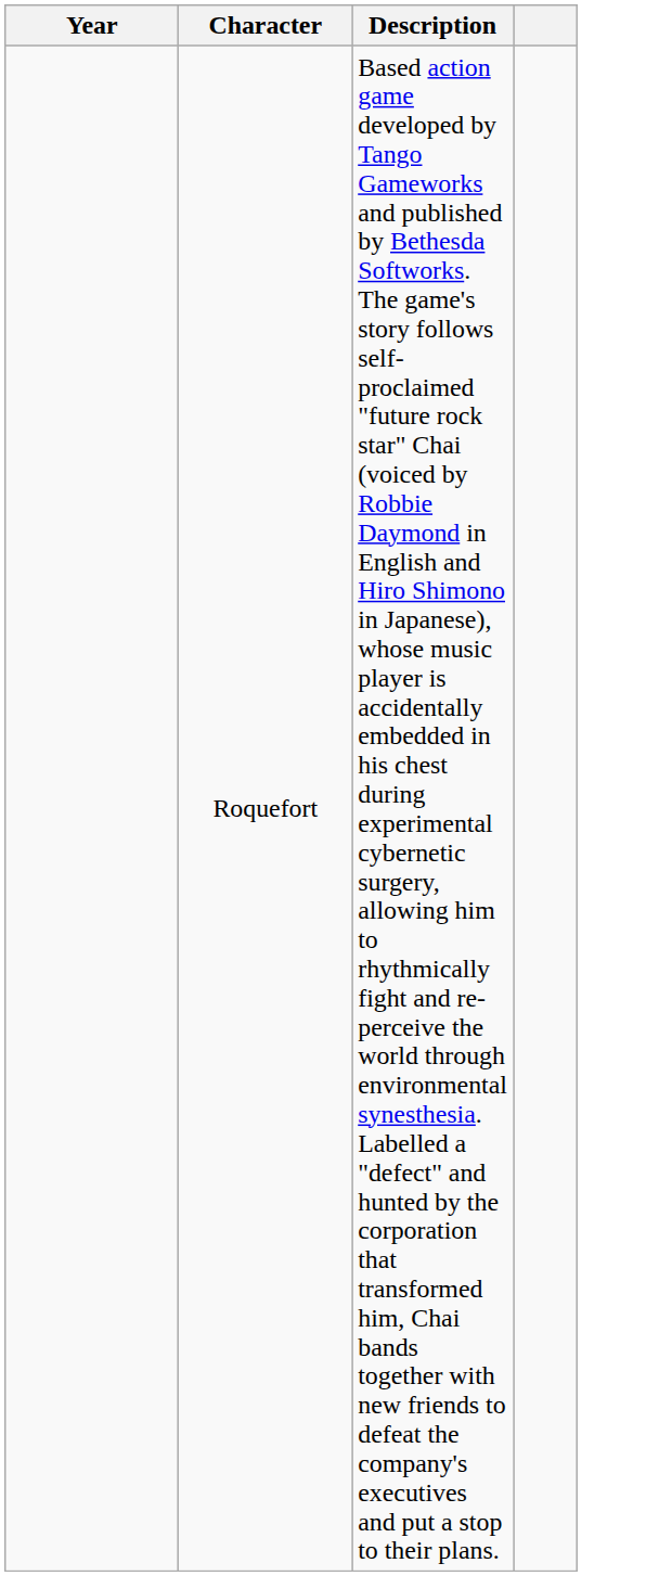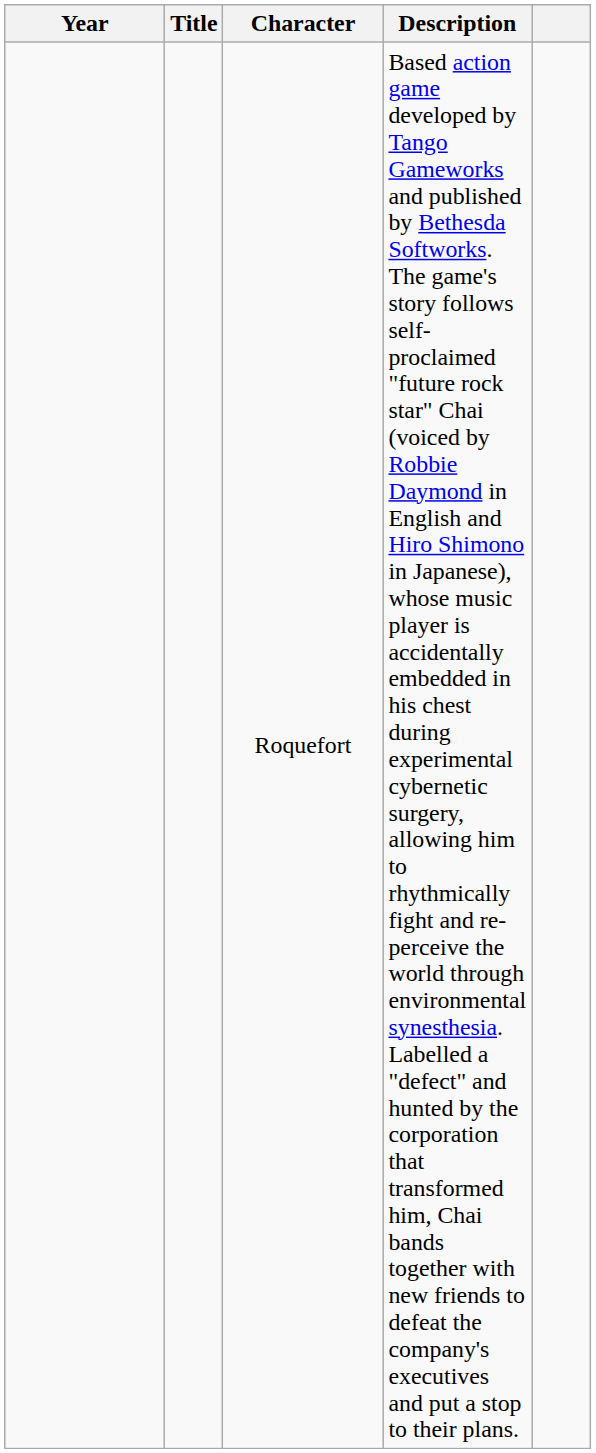+ column: Title
